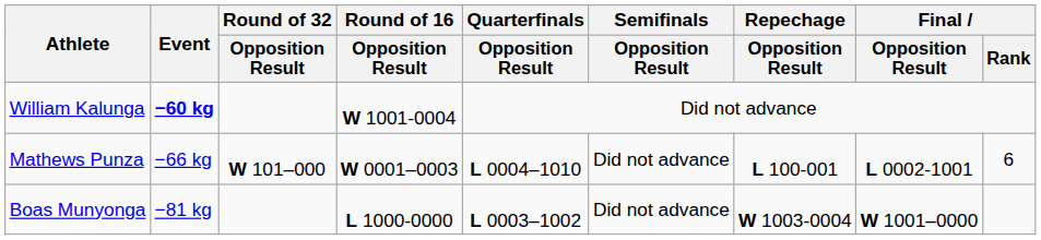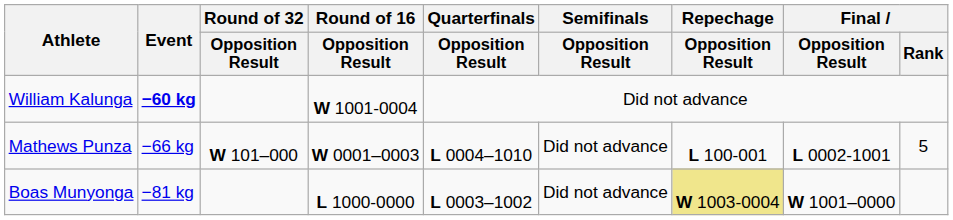Mathews Punza | Final / Rank: 6 -> 5
Boas Munyonga | Repechage / Opposition Result: no background -> khaki background
